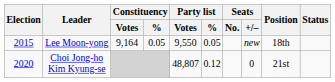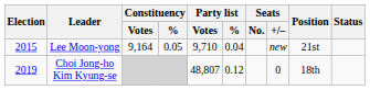Lee Moon-yong | Party list / Votes: 9,550 -> 9,710
Lee Moon-yong | Party list / %: 0.05 -> 0.04
Lee Moon-yong | Position: 18th -> 21st
Choi Jong-ho Kim Kyung-se | Election: 2020 -> 2019
Choi Jong-ho Kim Kyung-se | Position: 21st -> 18th
